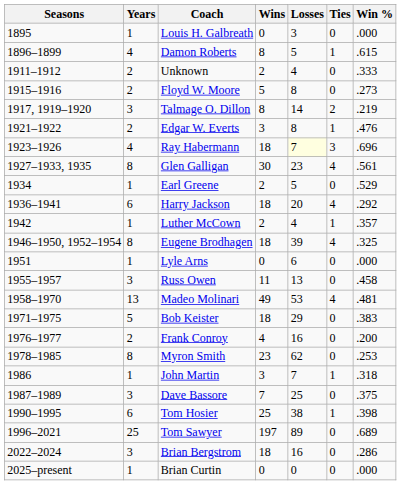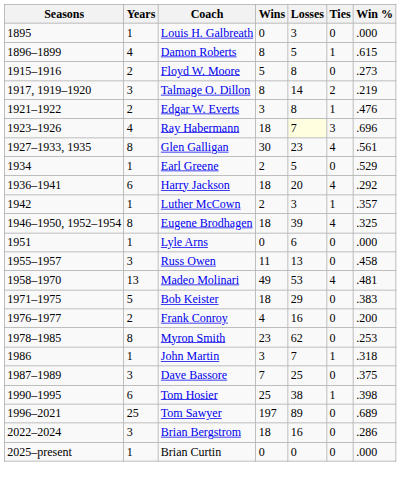- row: 1911–1912 | 2 | Unknown | 2 | 4 | 0 | .333
Luther McCown | Losses: 4 -> 3
